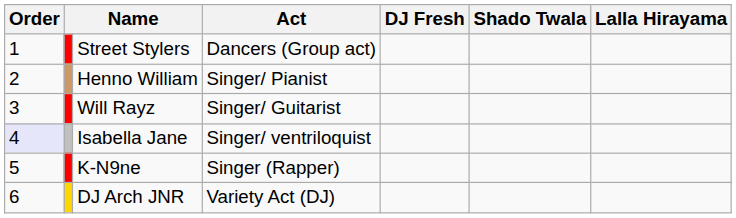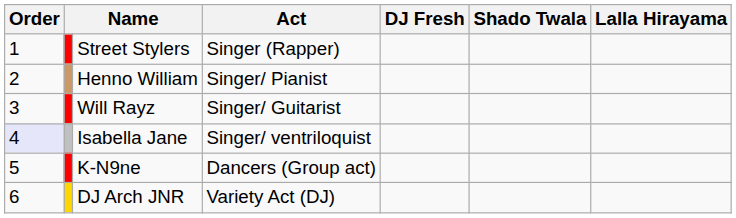Street Stylers | Act: Dancers (Group act) -> Singer (Rapper)
K-N9ne | Act: Singer (Rapper) -> Dancers (Group act)
